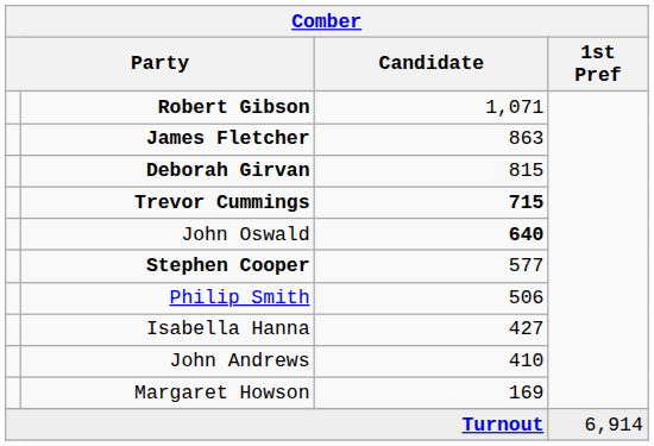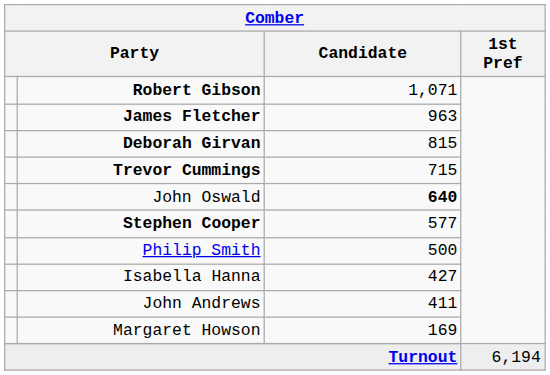James Fletcher | Candidate: 863 -> 963
Trevor Cummings | Candidate: bold -> normal
Philip Smith | Candidate: 506 -> 500
John Andrews | Candidate: 410 -> 411
Turnout | 1st Pref: 6,914 -> 6,194
